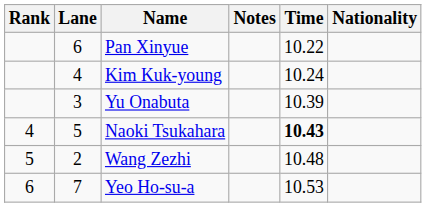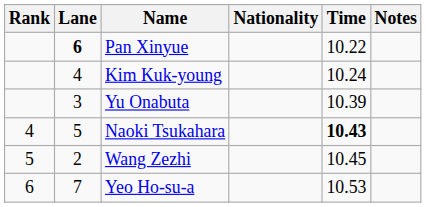columns swapped: Nationality <-> Notes
Pan Xinyue | Lane: normal -> bold
Wang Zezhi | Time: 10.48 -> 10.45
